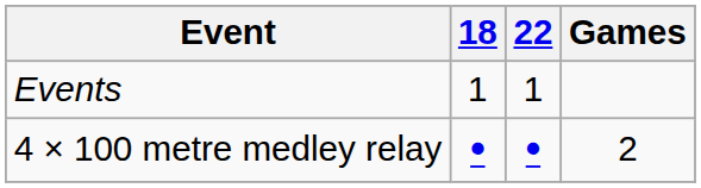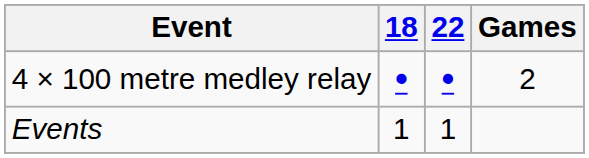rows swapped: 4 × 100 metre medley relay <-> Events
